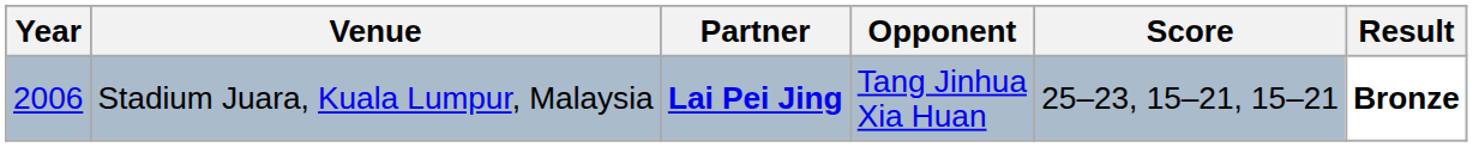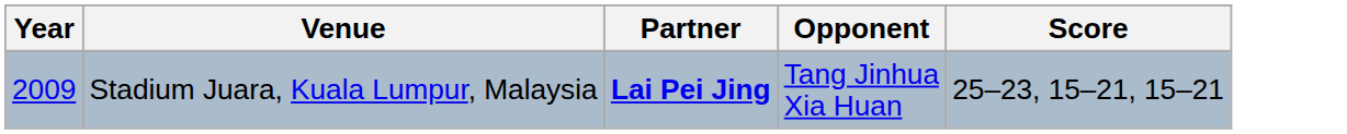- column: Result | Bronze
Stadium Juara, Kuala Lumpur, Malaysia | Year: 2006 -> 2009
